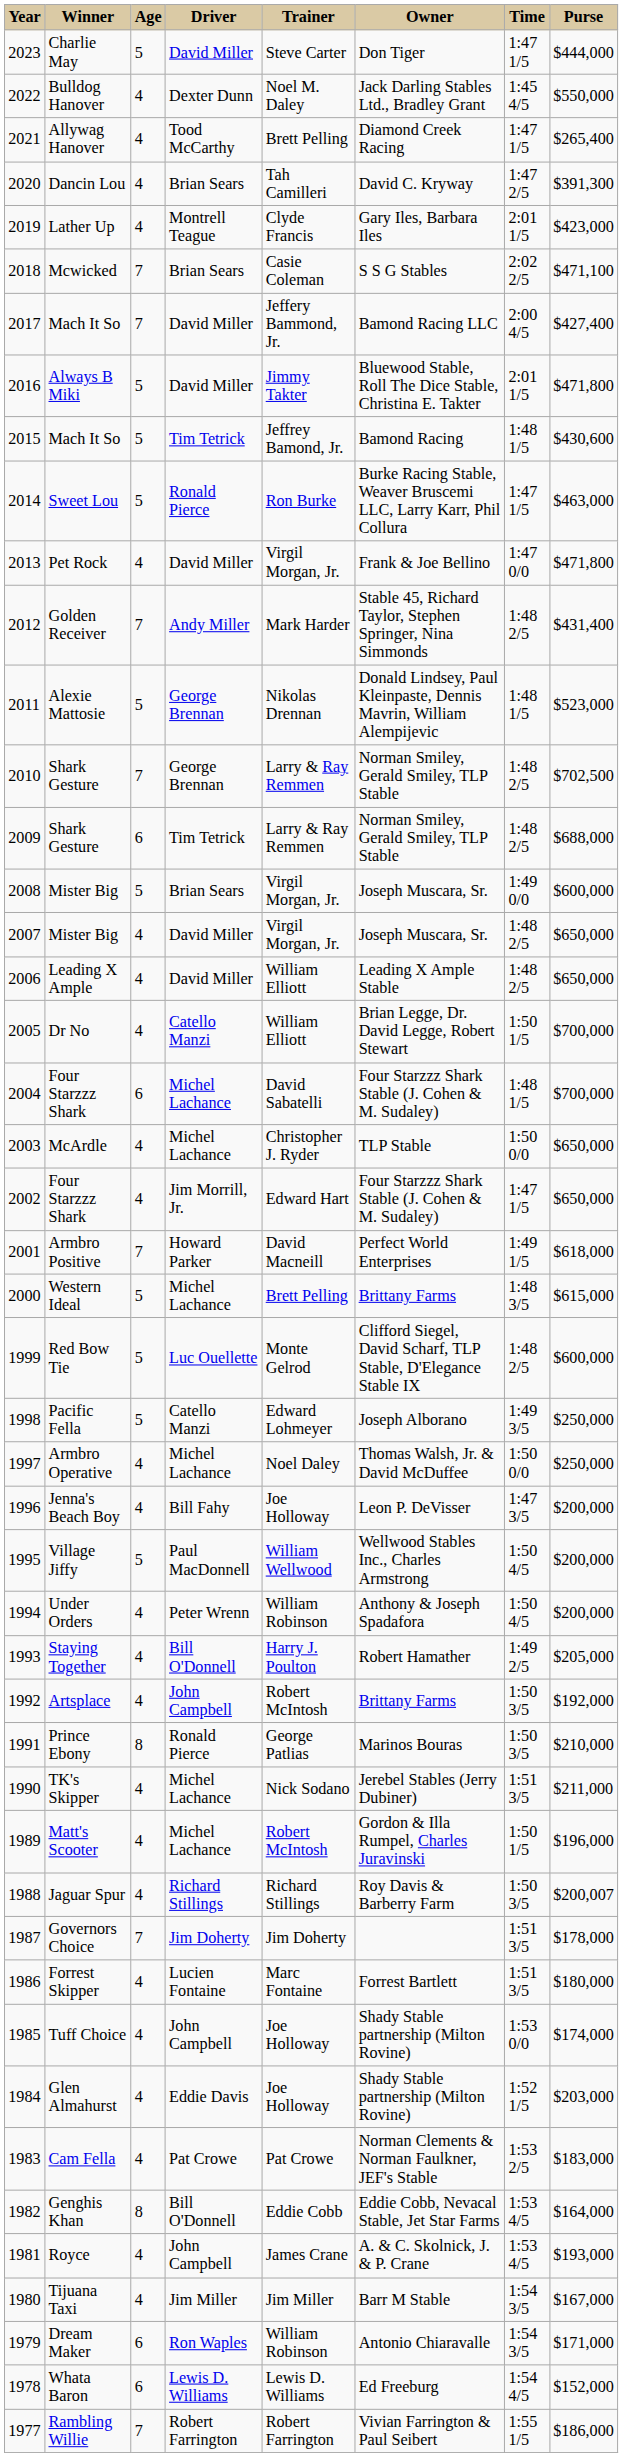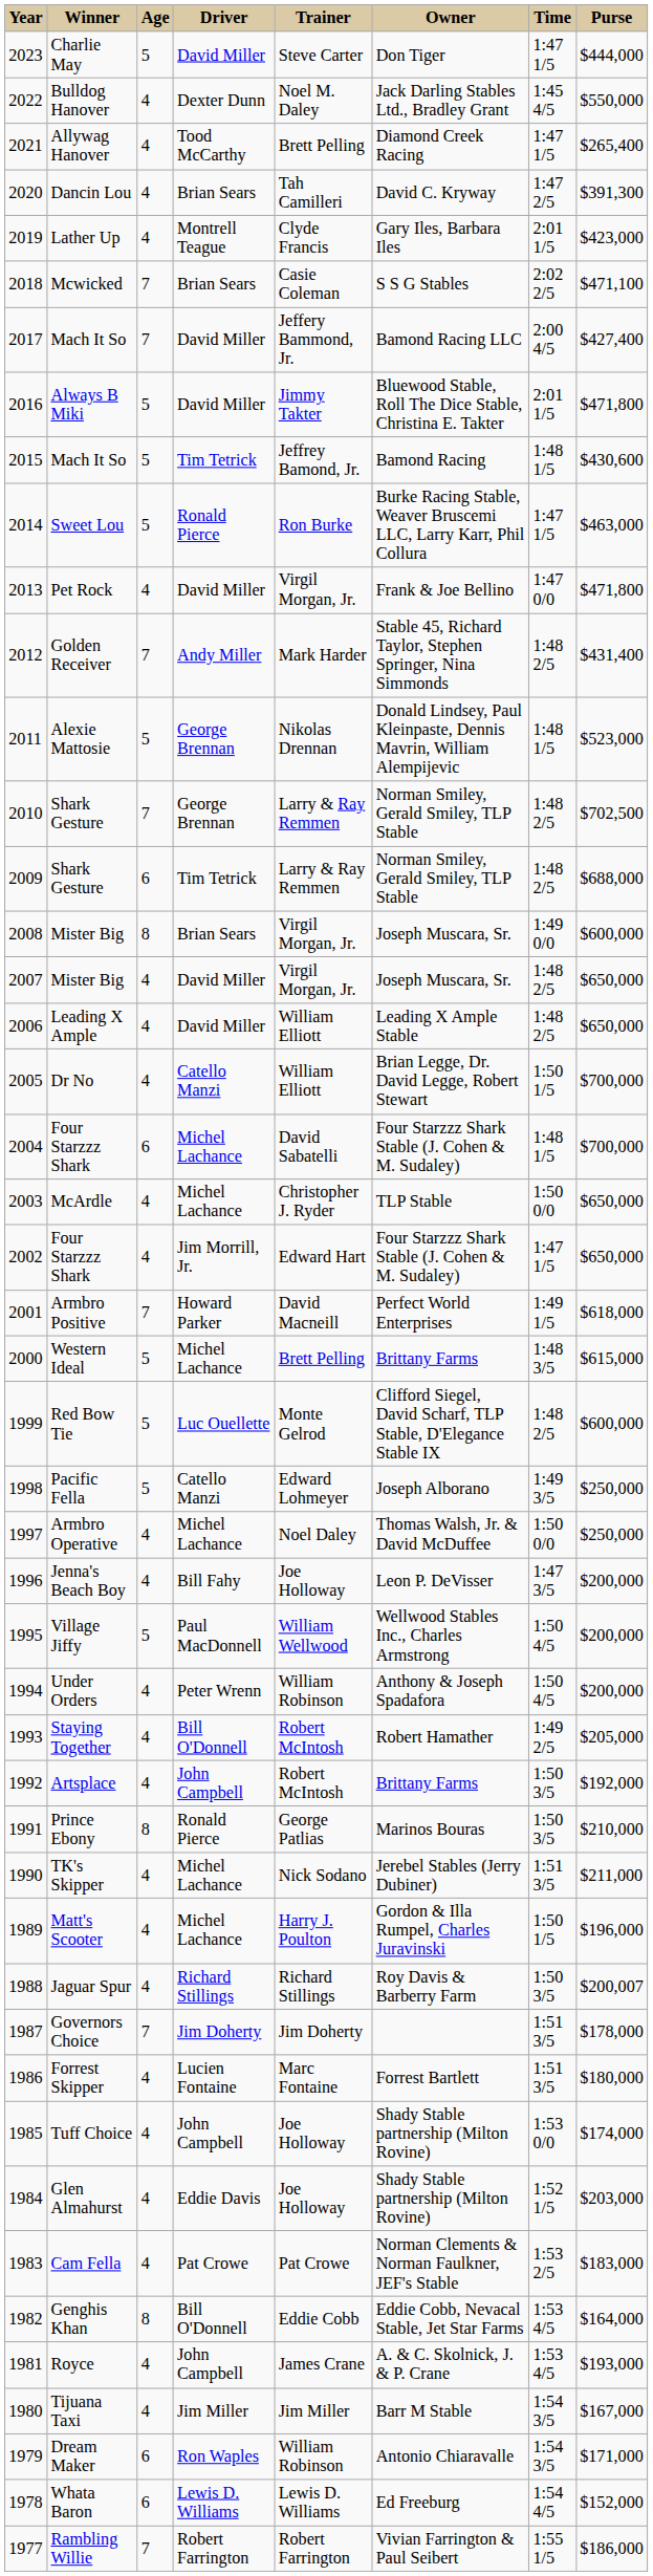2008 / Mister Big | Age: 5 -> 8
Staying Together | Trainer: Harry J. Poulton -> Robert McIntosh
Matt's Scooter | Trainer: Robert McIntosh -> Harry J. Poulton
